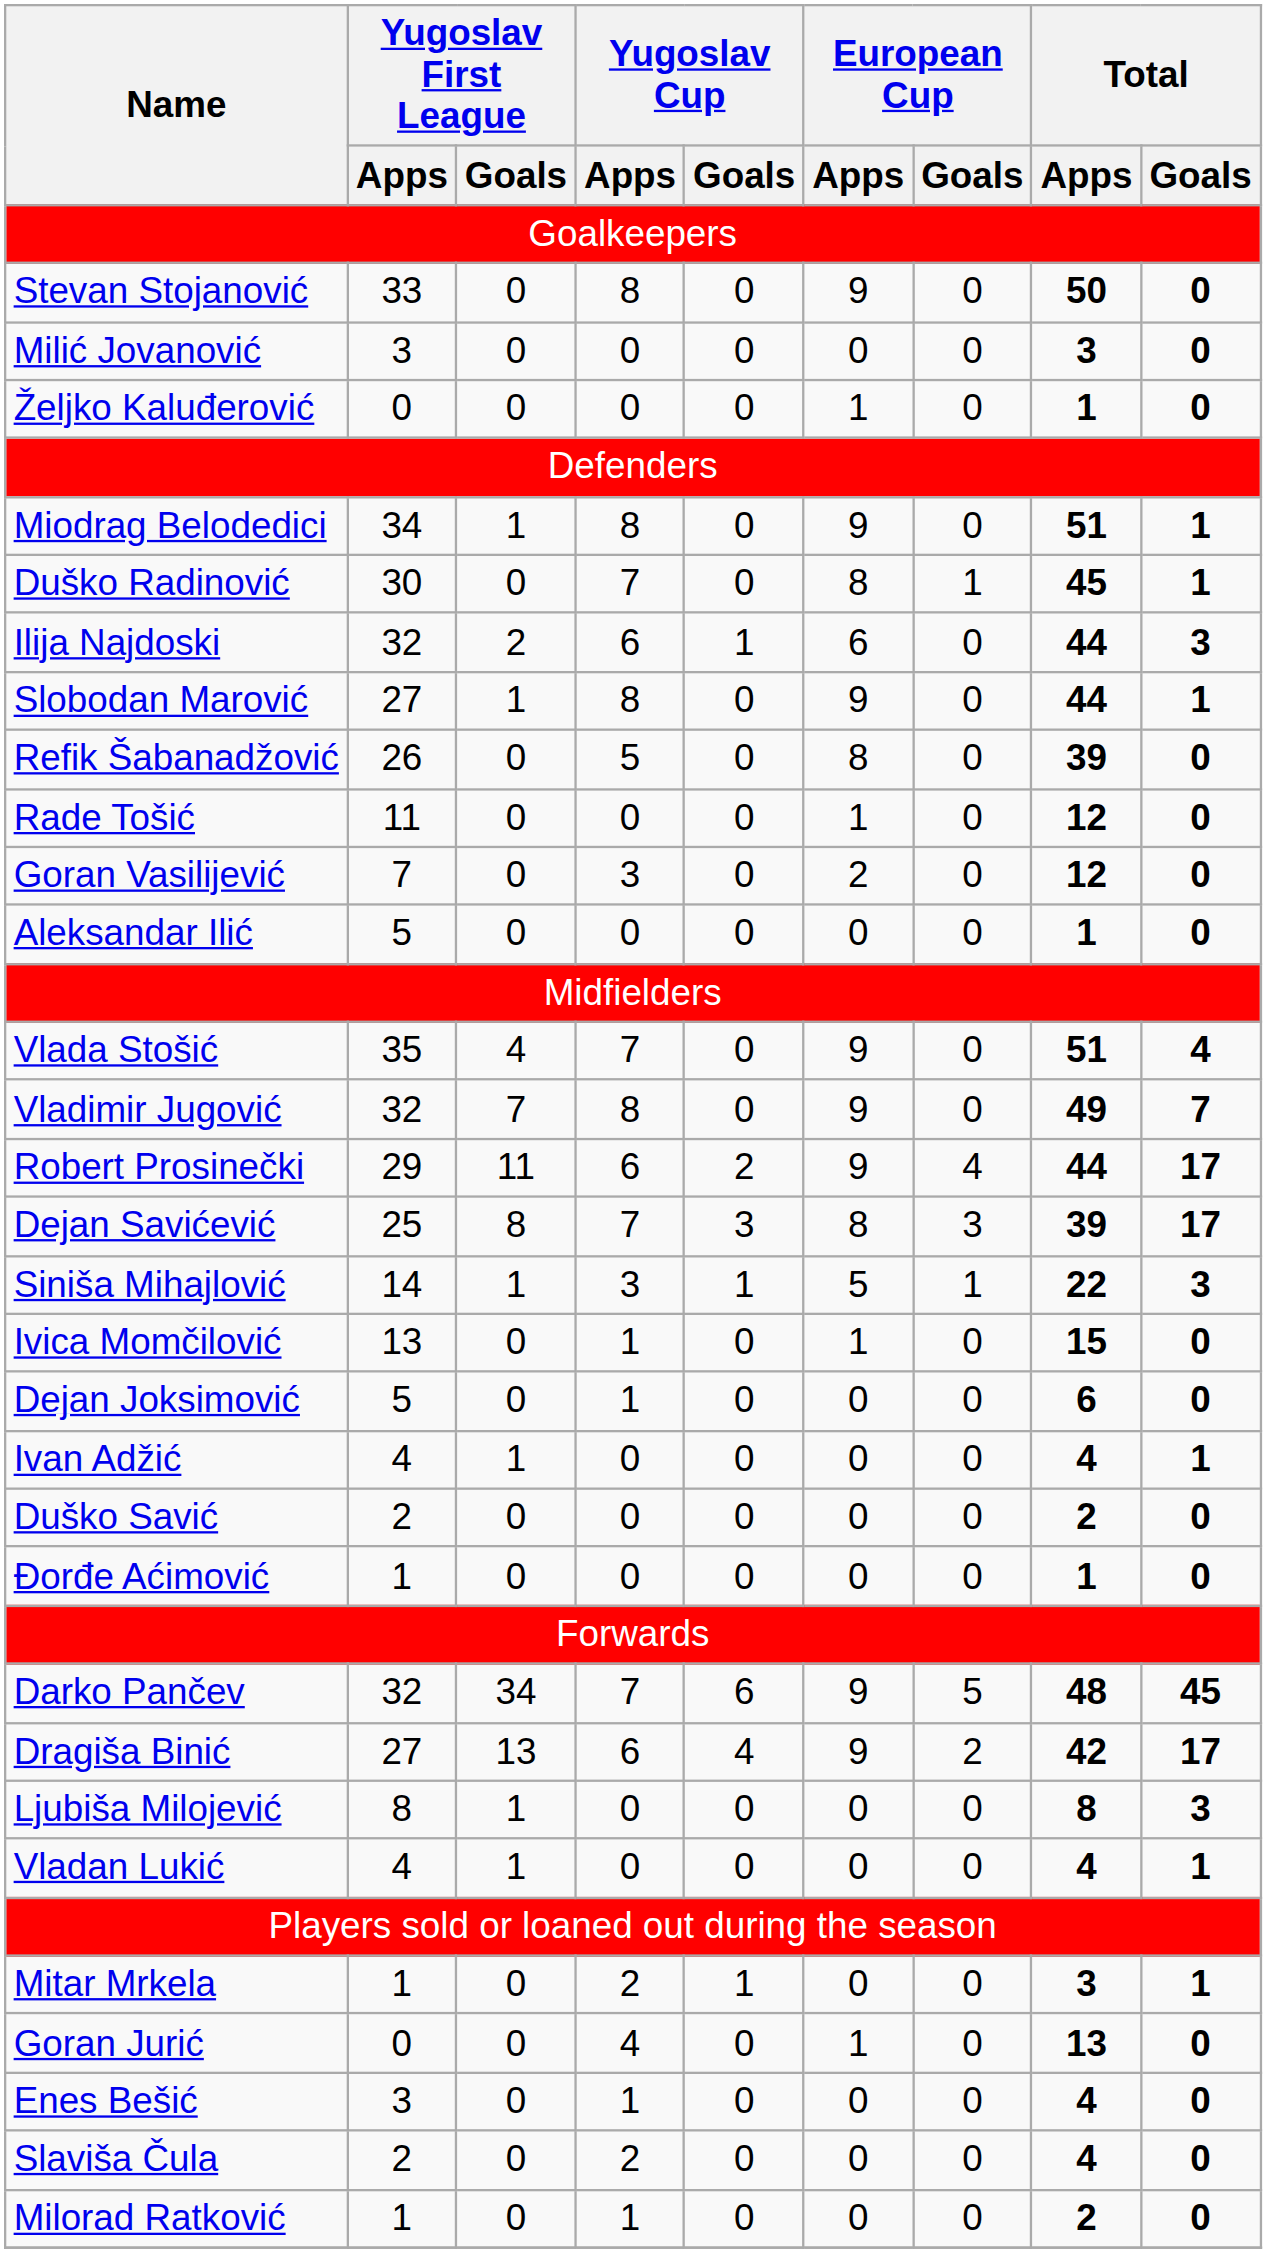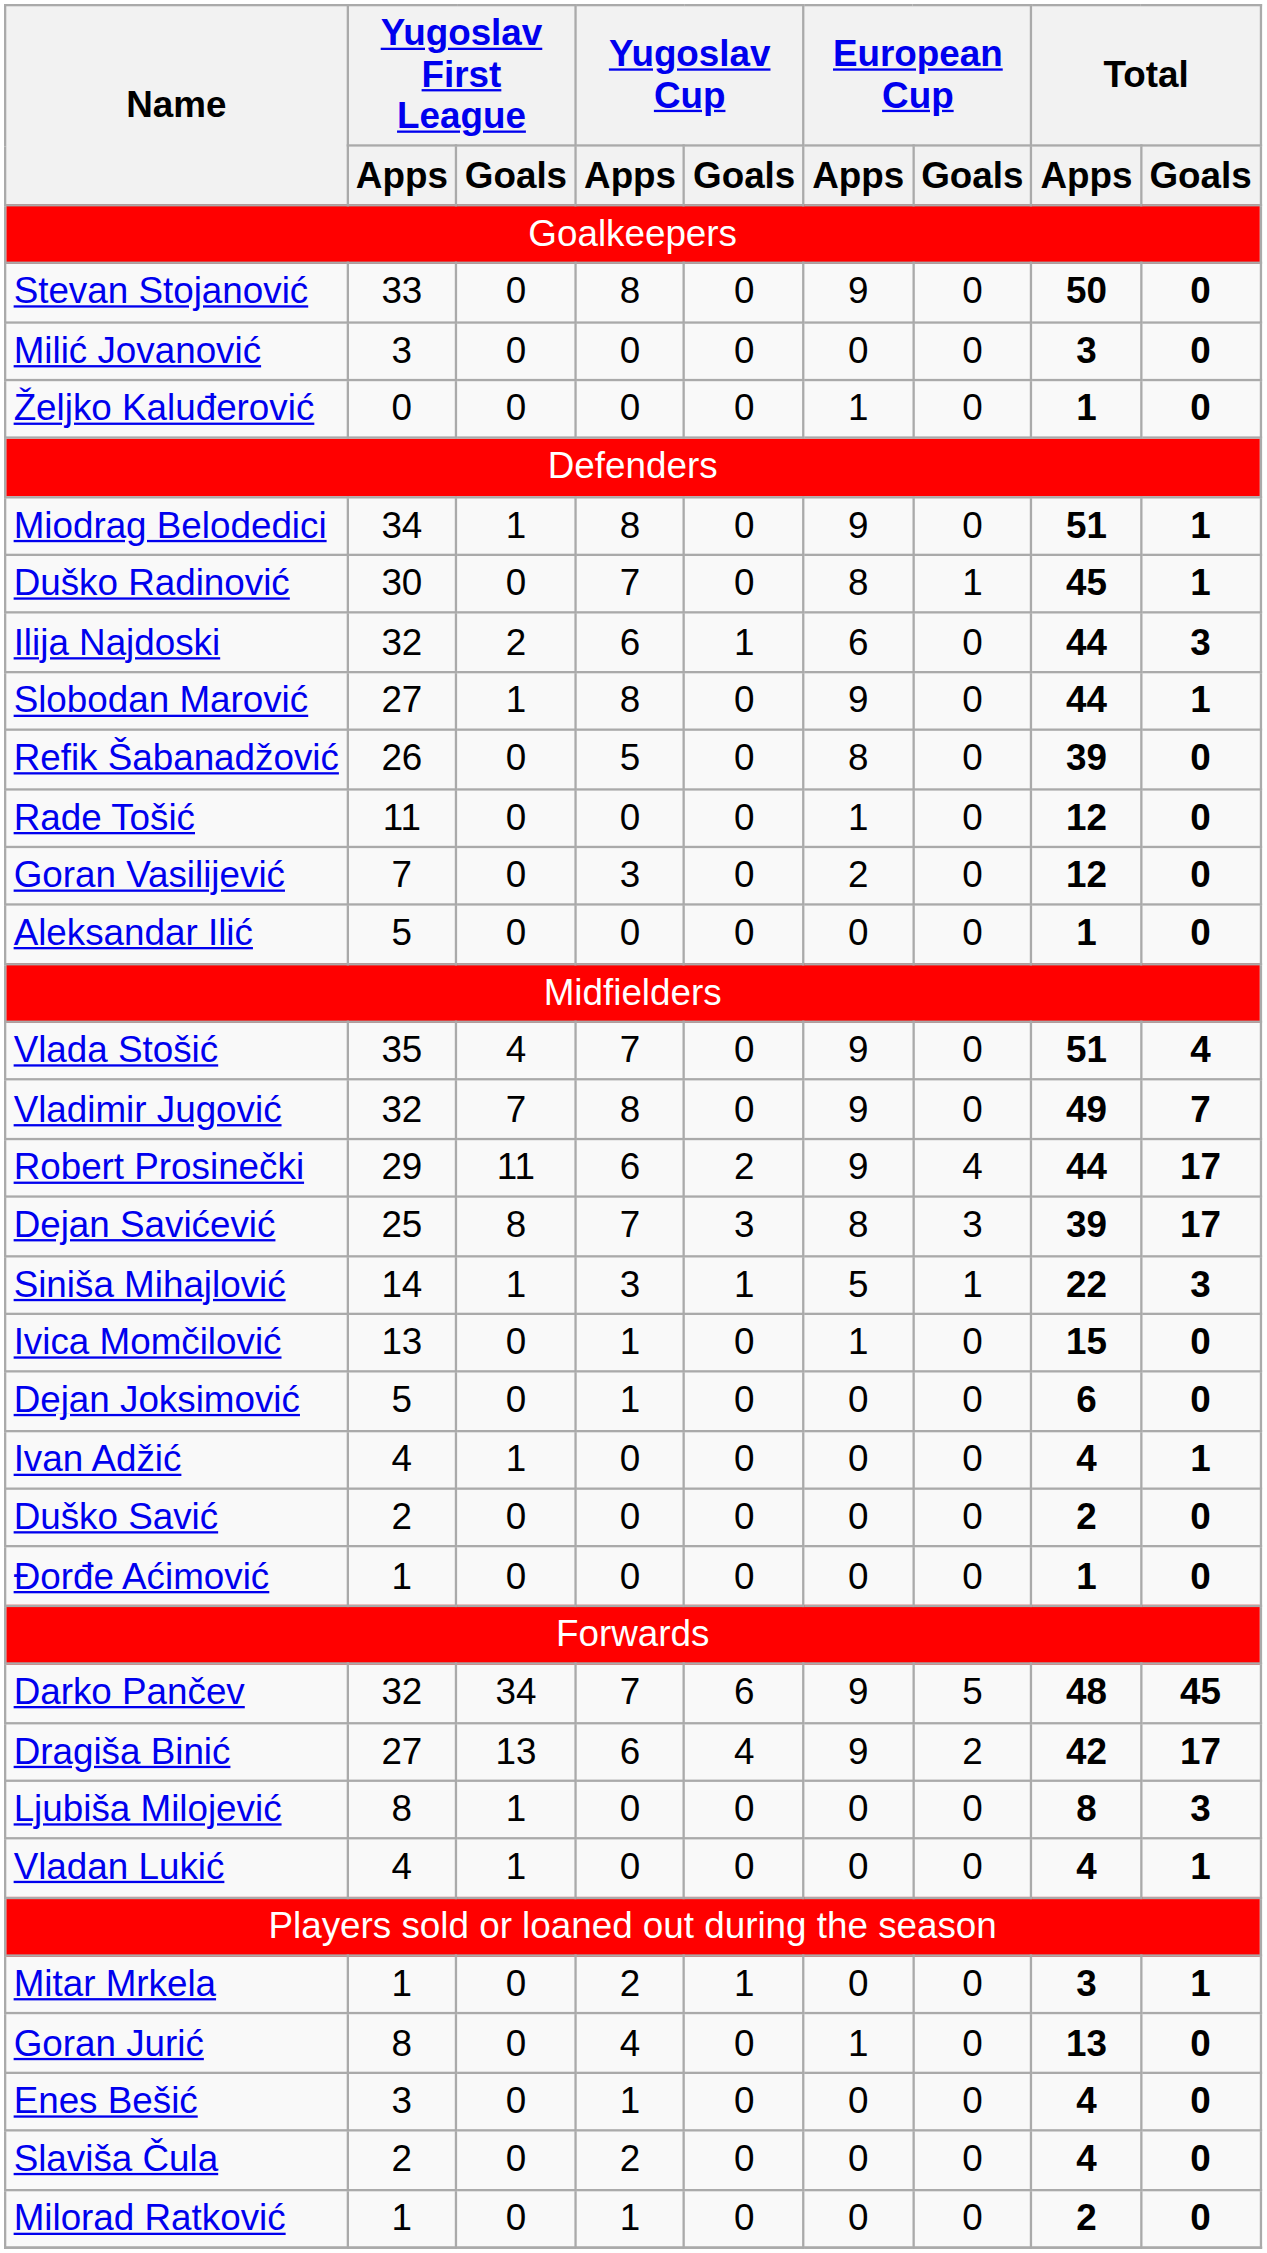Goran Jurić | Yugoslav First League / Apps: 0 -> 8
